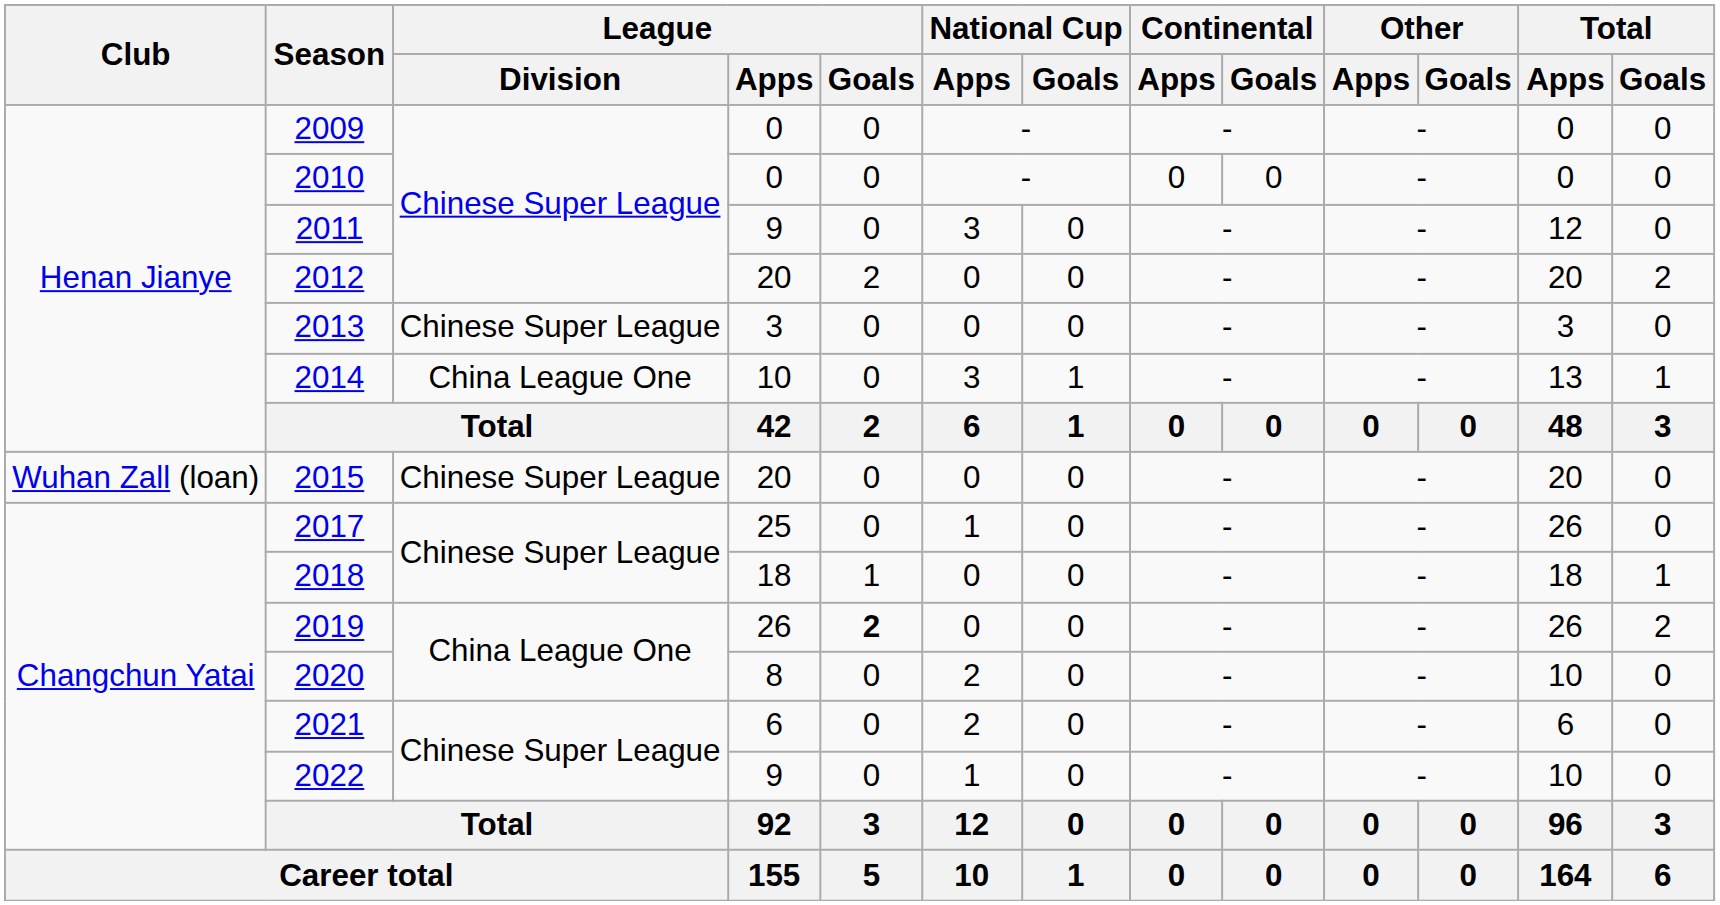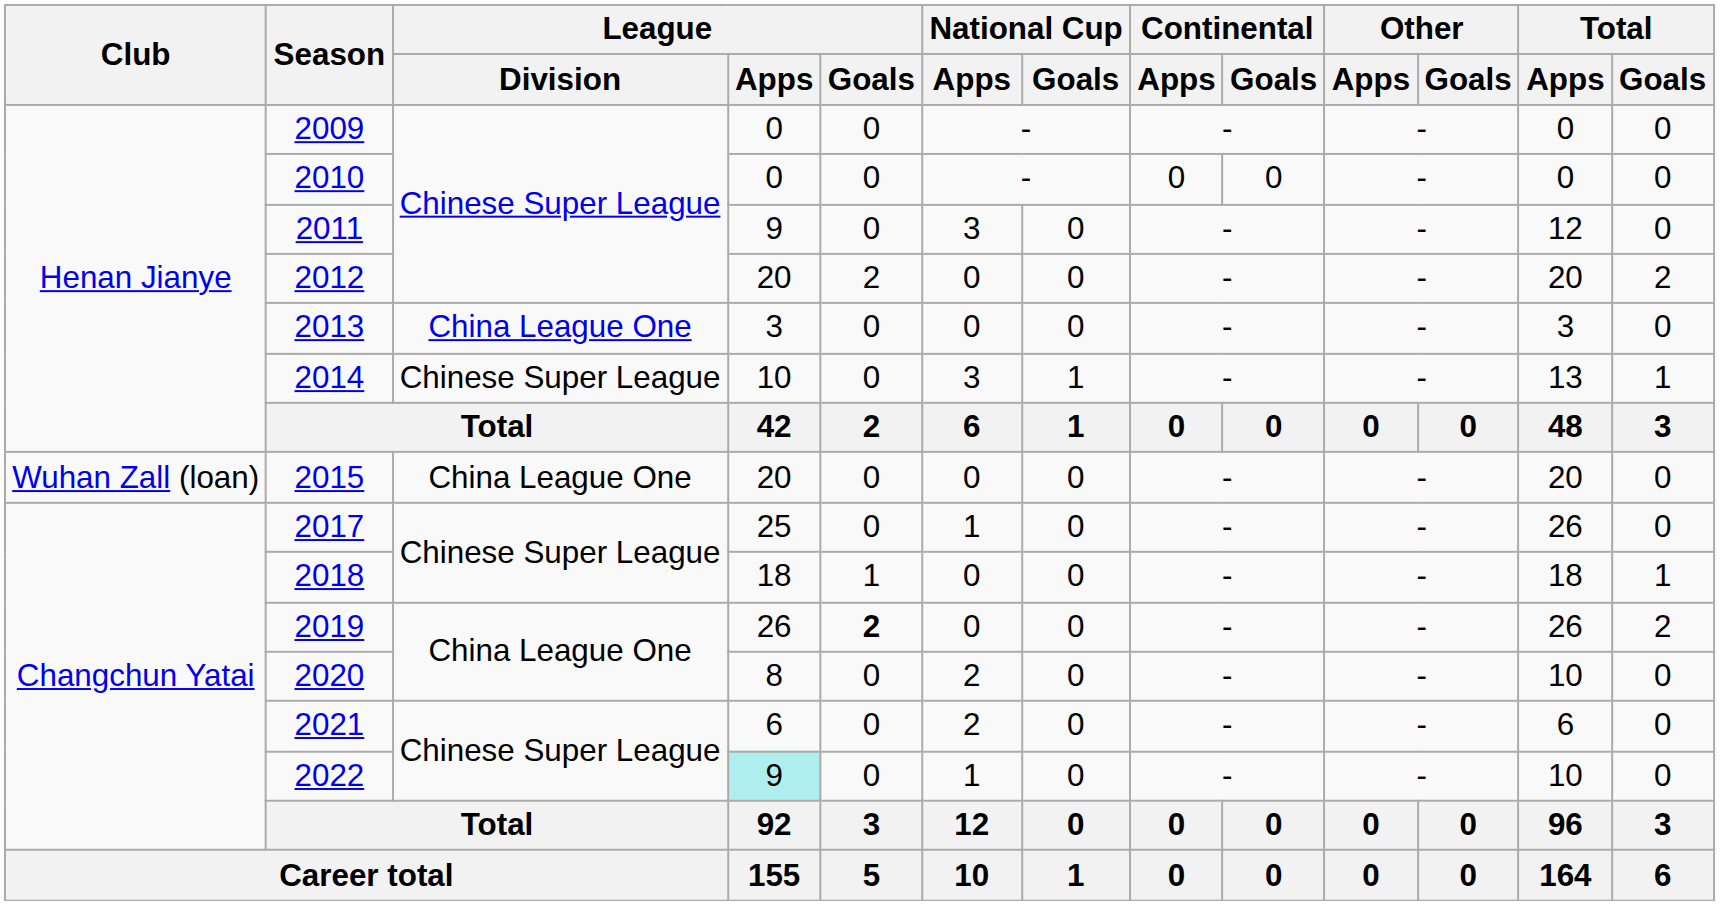2013 | League / Division: Chinese Super League -> China League One
2014 | League / Division: China League One -> Chinese Super League
2015 | League / Division: Chinese Super League -> China League One
2022 | League / Apps: no background -> paleturquoise background
